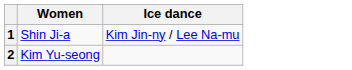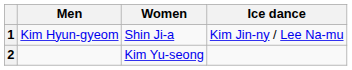+ column: Men | Kim Hyun-gyeom
